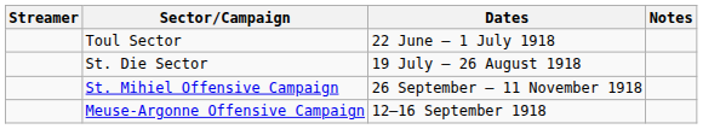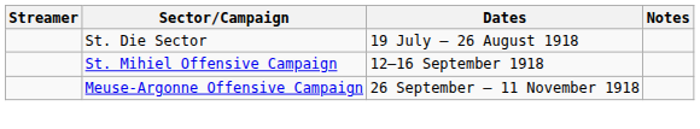- row: Toul Sector | 22 June – 1 July 1918
St. Mihiel Offensive Campaign | Dates: 26 September – 11 November 1918 -> 12–16 September 1918
Meuse-Argonne Offensive Campaign | Dates: 12–16 September 1918 -> 26 September – 11 November 1918
